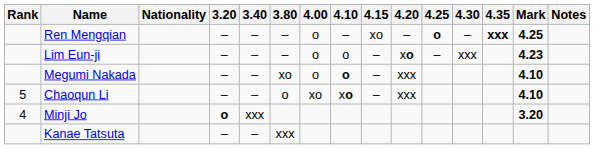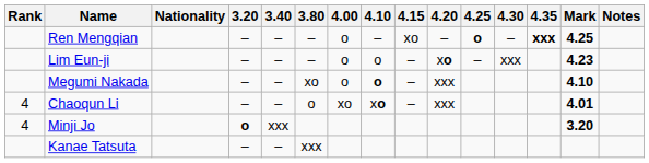Chaoqun Li | Rank: 5 -> 4
Chaoqun Li | Mark: 4.10 -> 4.01
